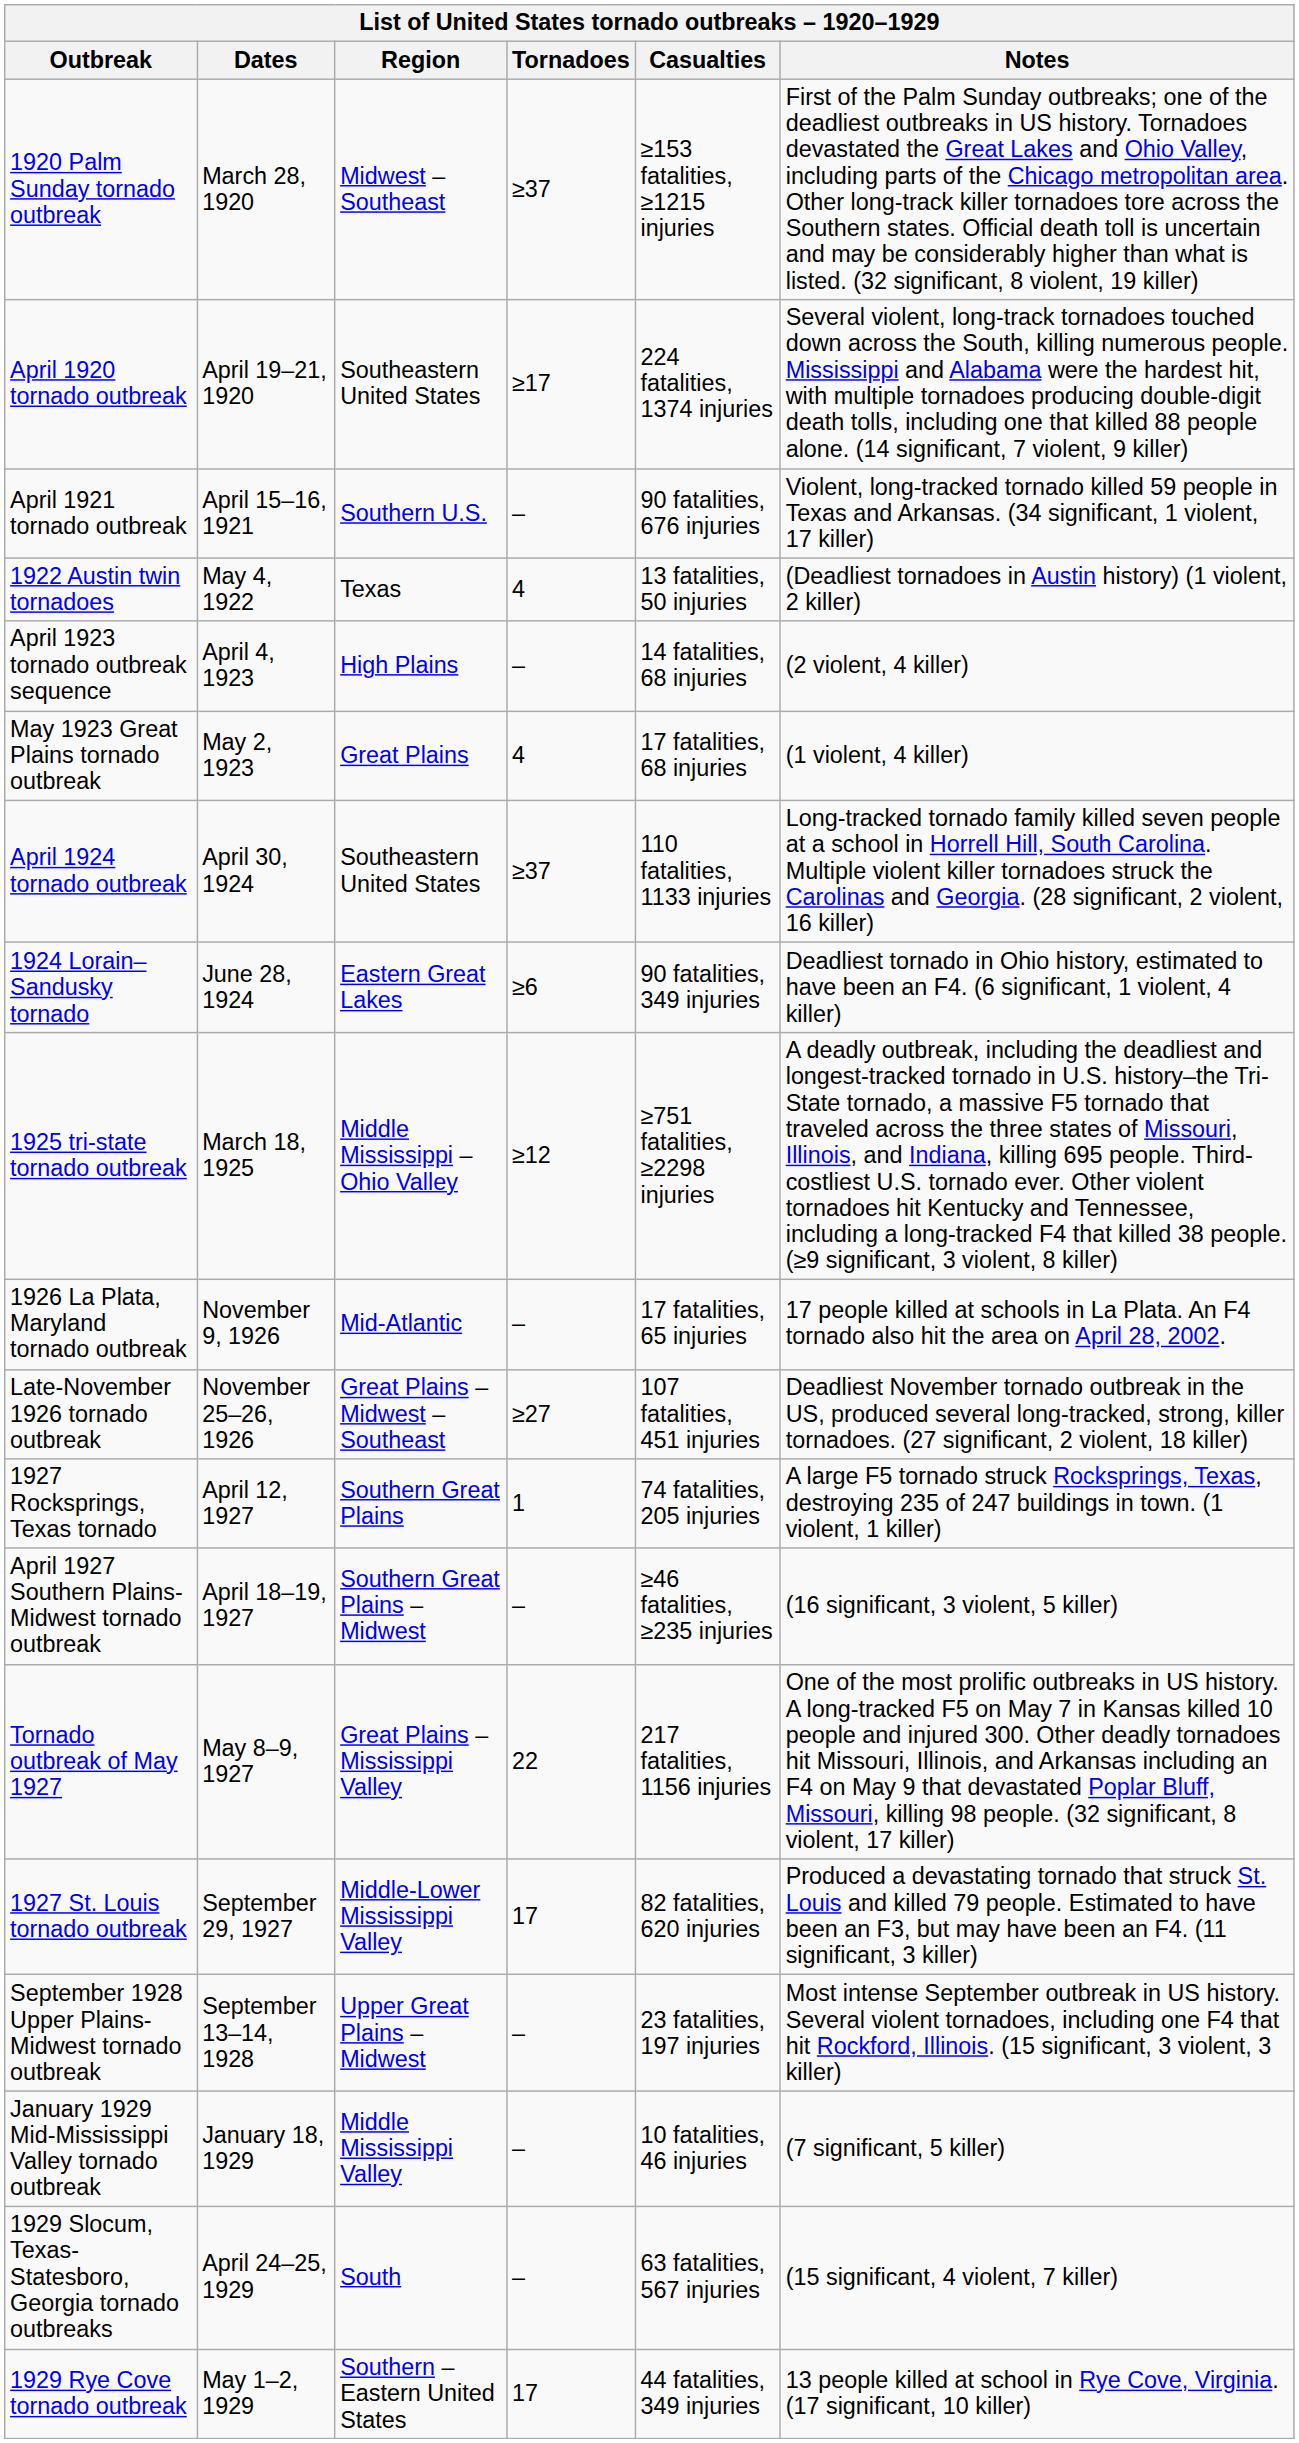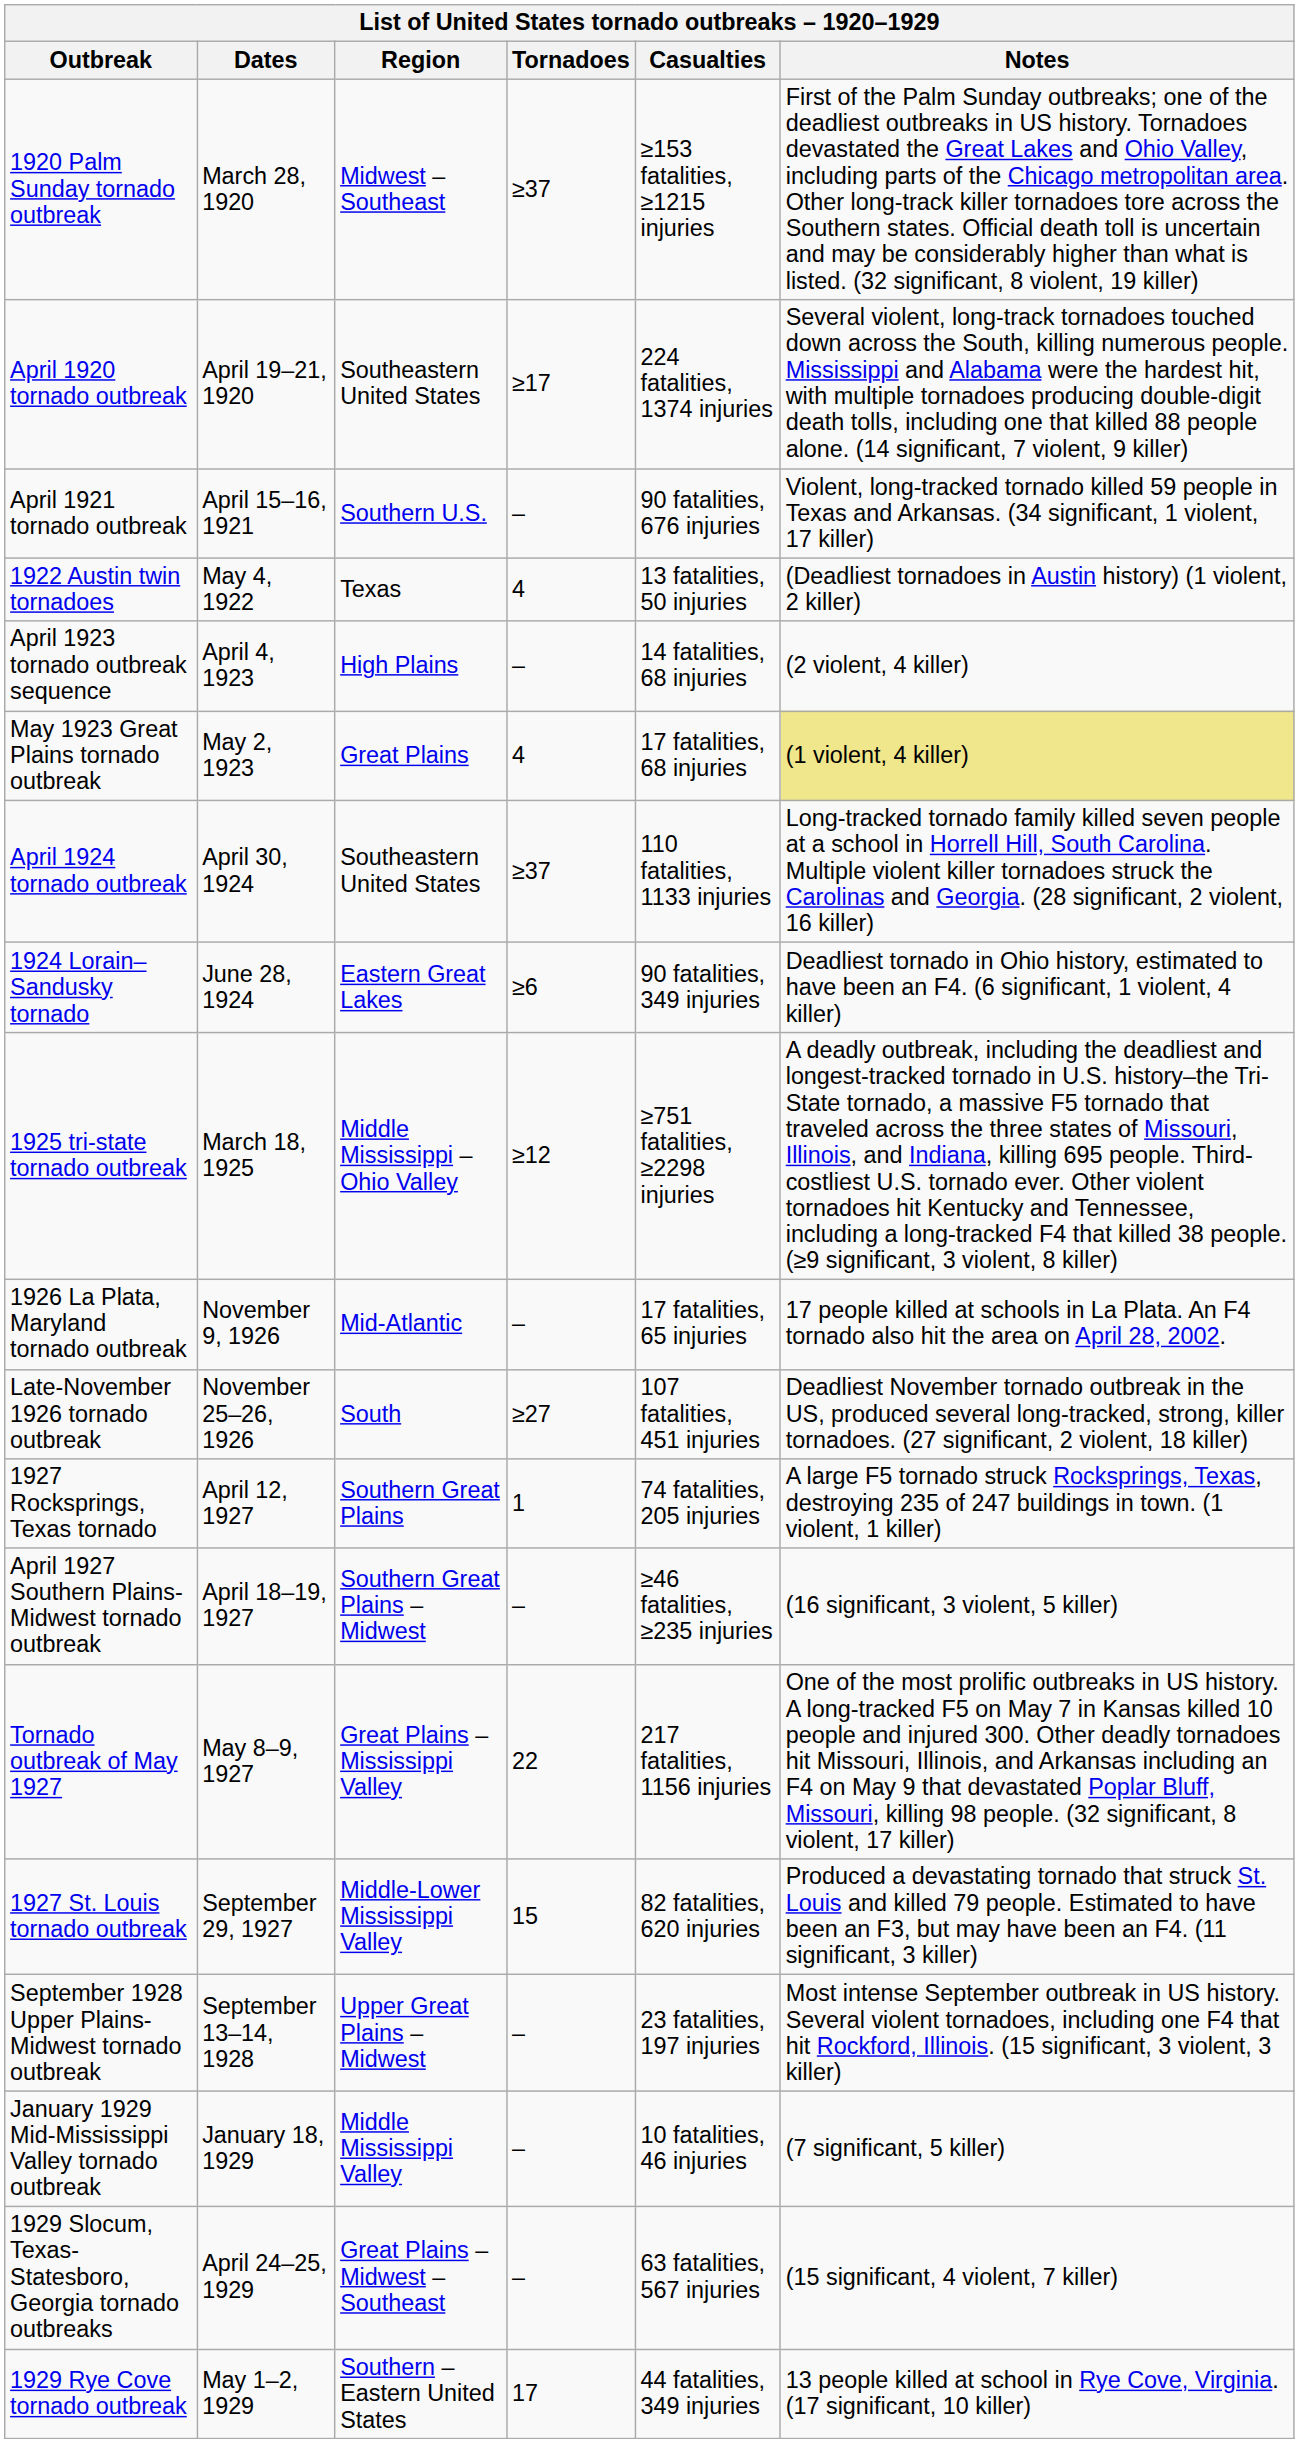May 1923 Great Plains tornado outbreak | Notes: no background -> khaki background
Late-November 1926 tornado outbreak | Region: Great Plains – Midwest – Southeast -> South
1927 St. Louis tornado outbreak | Tornadoes: 17 -> 15
1929 Slocum, Texas-Statesboro, Georgia tornado outbreaks | Region: South -> Great Plains – Midwest – Southeast
